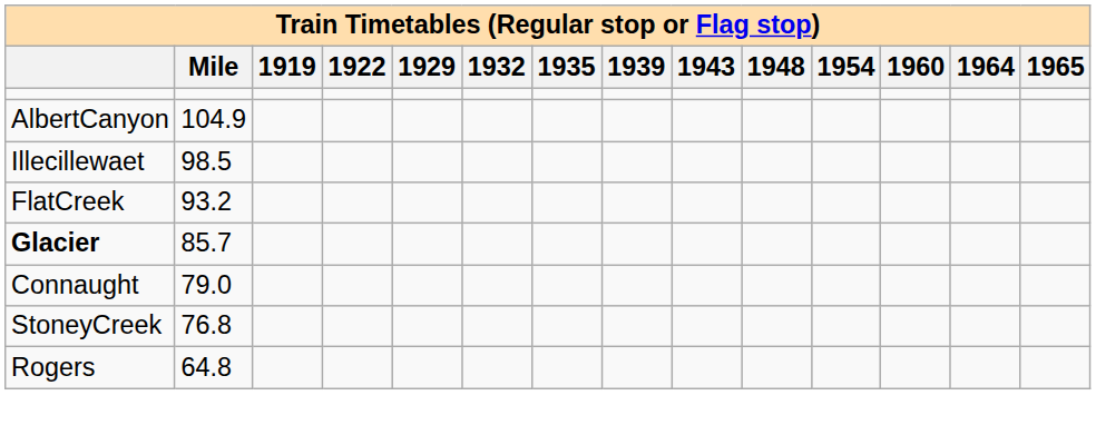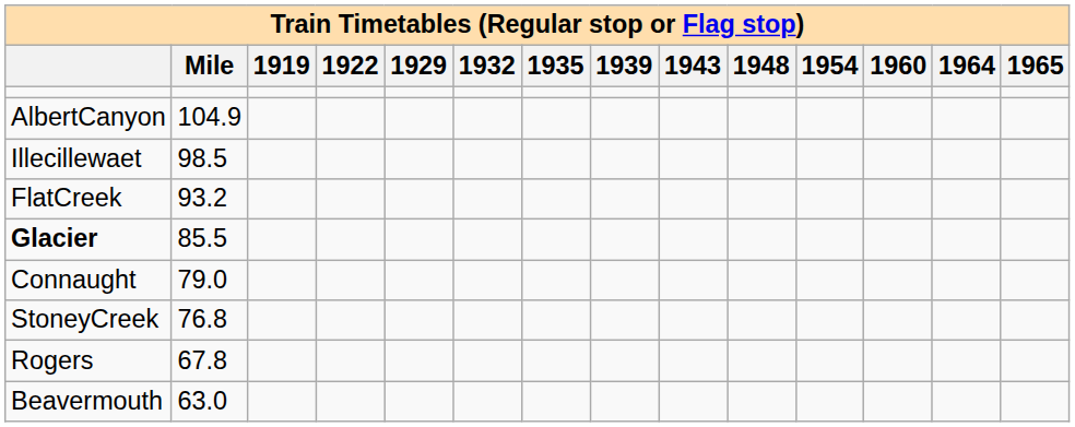Glacier | Mile: 85.7 -> 85.5
Rogers | Mile: 64.8 -> 67.8
+ row: Beavermouth | 63.0
